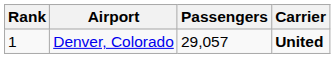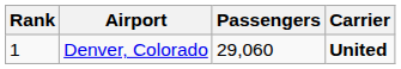Denver, Colorado | Passengers: 29,057 -> 29,060
